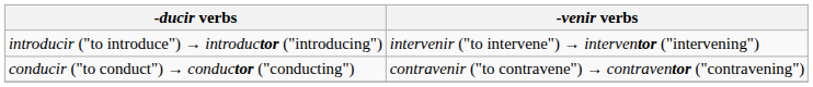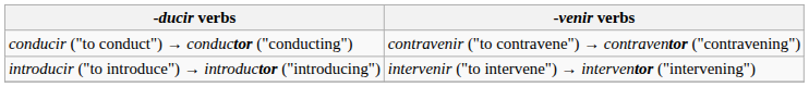rows swapped: conducir ("to conduct") → conductor ("conducting") <-> introducir ("to introduce") → introductor ("introducing")
